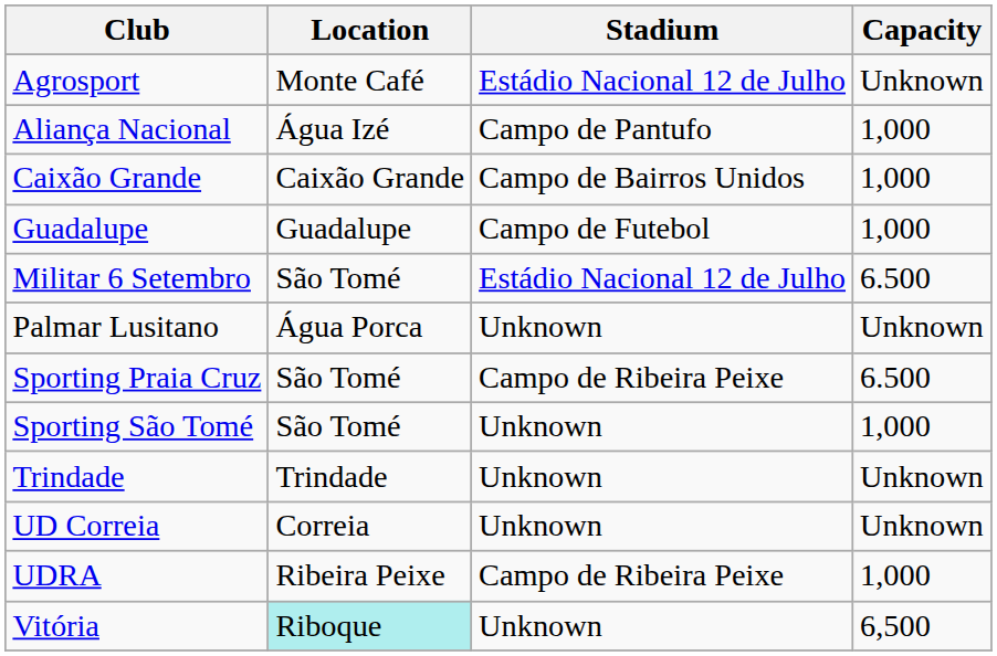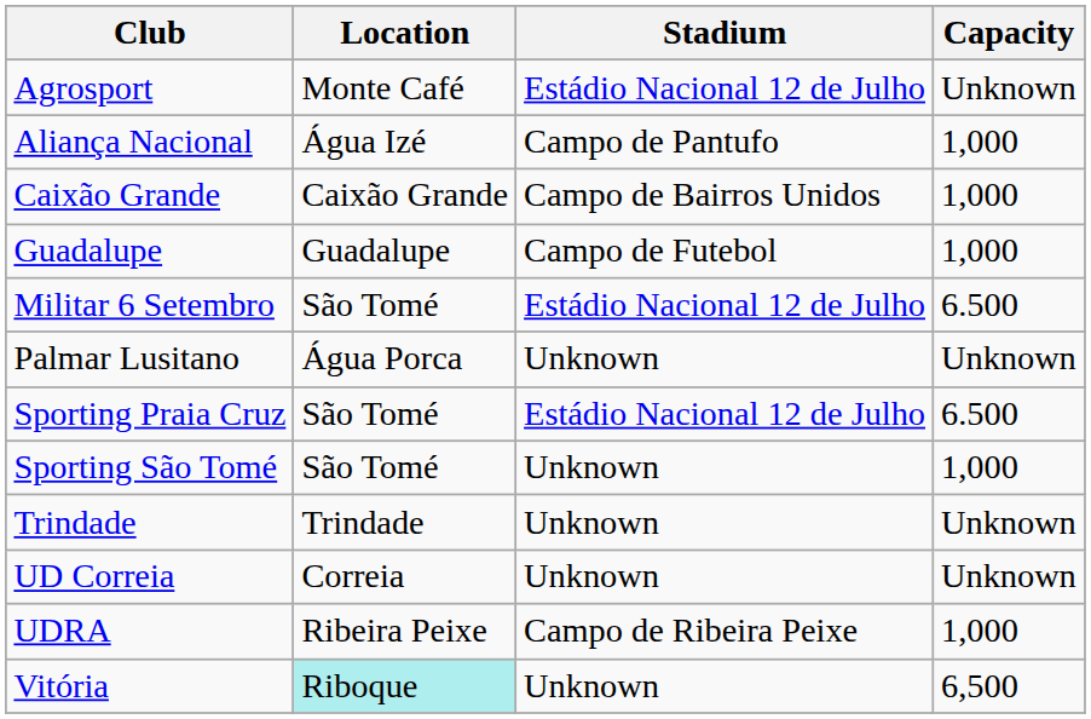Sporting Praia Cruz | Stadium: Campo de Ribeira Peixe -> Estádio Nacional 12 de Julho
